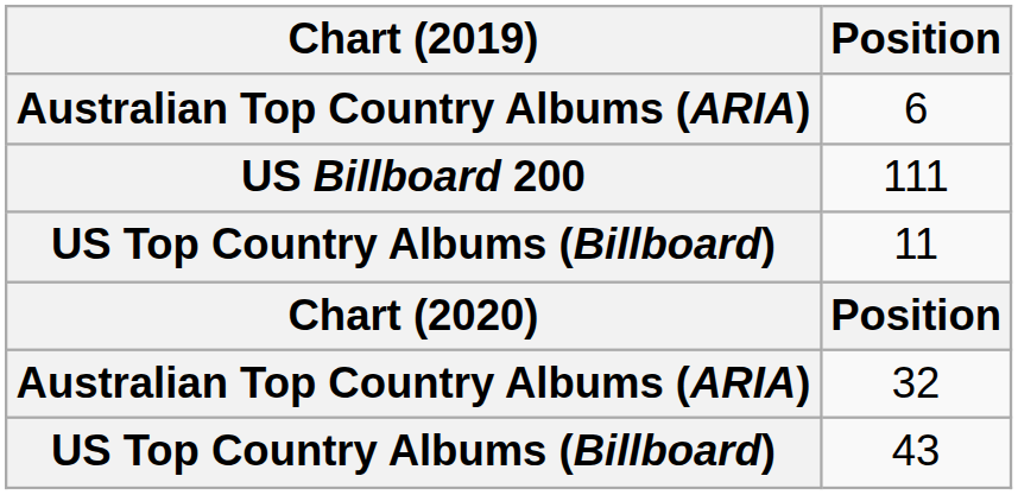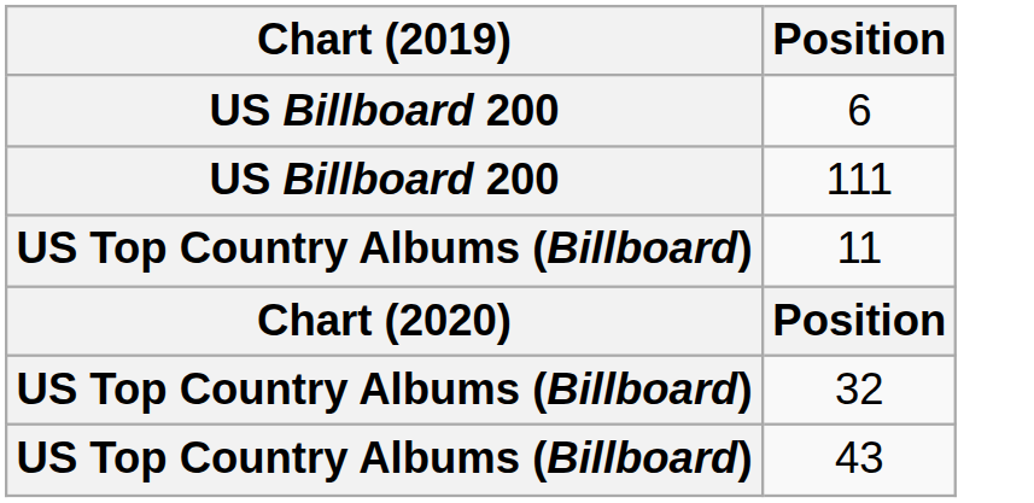6 | Chart (2019): Australian Top Country Albums (ARIA) -> US Billboard 200
32 | Chart (2019): Australian Top Country Albums (ARIA) -> US Top Country Albums (Billboard)
